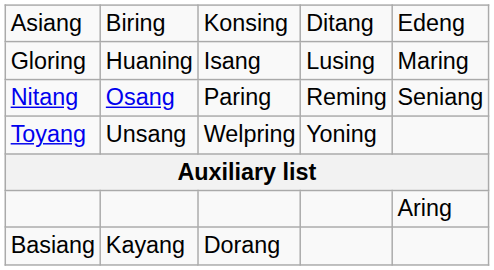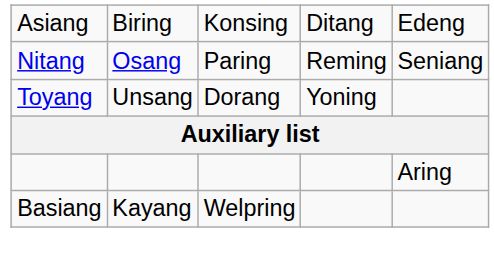- row: Gloring | Huaning | Isang | Lusing | Maring
Toyang | column 3: Welpring -> Dorang
Basiang | column 3: Dorang -> Welpring
